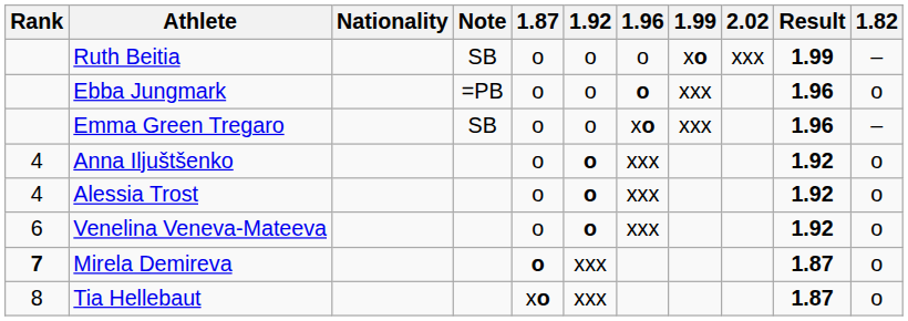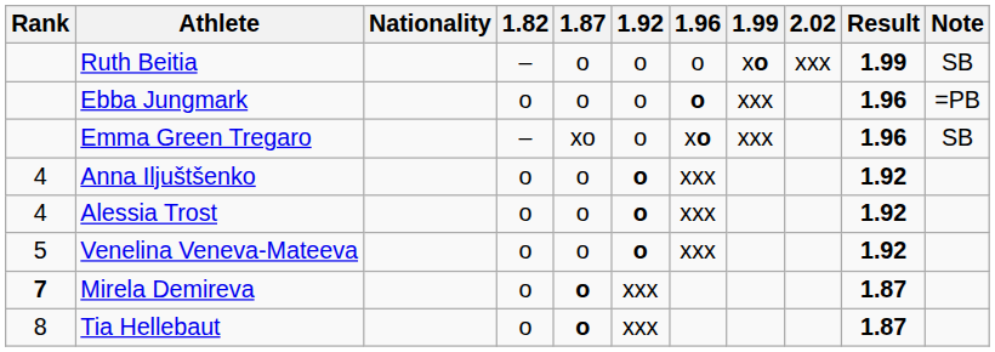columns swapped: 1.82 <-> Note
Emma Green Tregaro | 1.87: o -> xo
Venelina Veneva-Mateeva | Rank: 6 -> 5
Tia Hellebaut | 1.87: xo -> o
